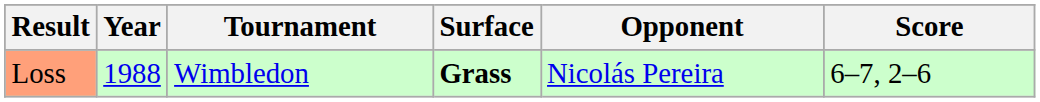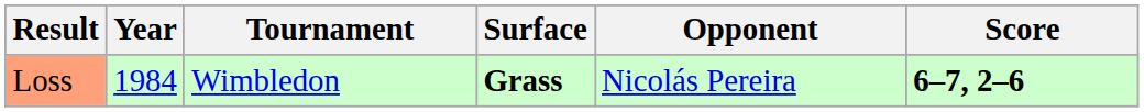Loss | Year: 1988 -> 1984
Loss | Score: normal -> bold
